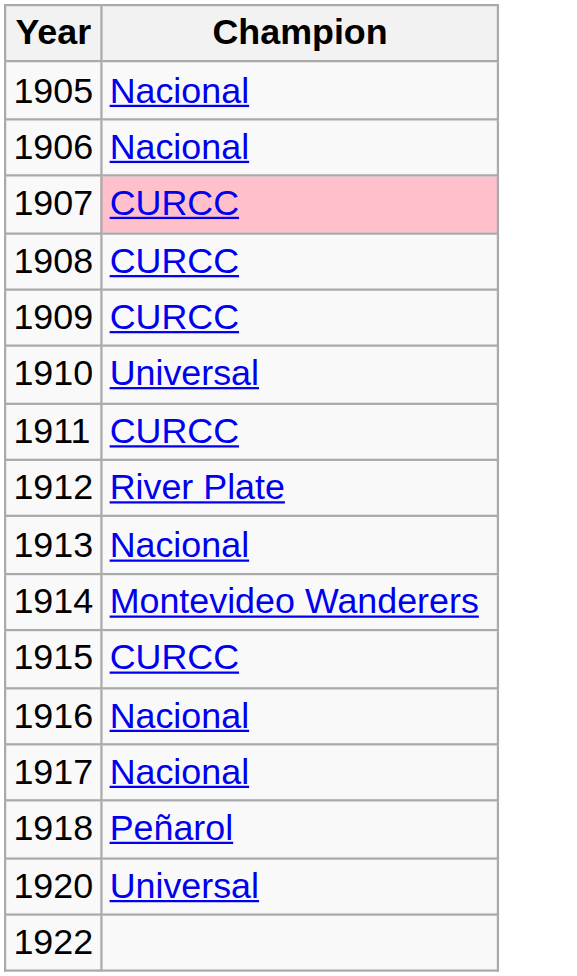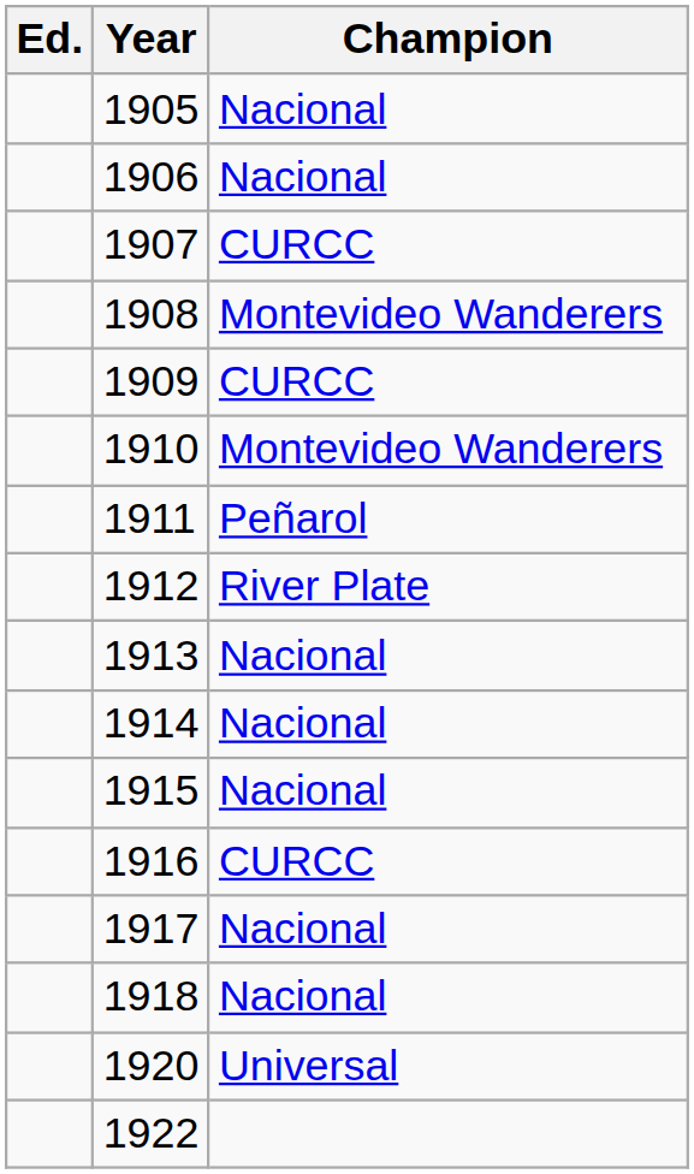+ column: Ed.
1907 | Champion: pink background -> no background
1908 | Champion: CURCC -> Montevideo Wanderers
1910 | Champion: Universal -> Montevideo Wanderers
1911 | Champion: CURCC -> Peñarol
1914 | Champion: Montevideo Wanderers -> Nacional
1915 | Champion: CURCC -> Nacional
1916 | Champion: Nacional -> CURCC
1918 | Champion: Peñarol -> Nacional
